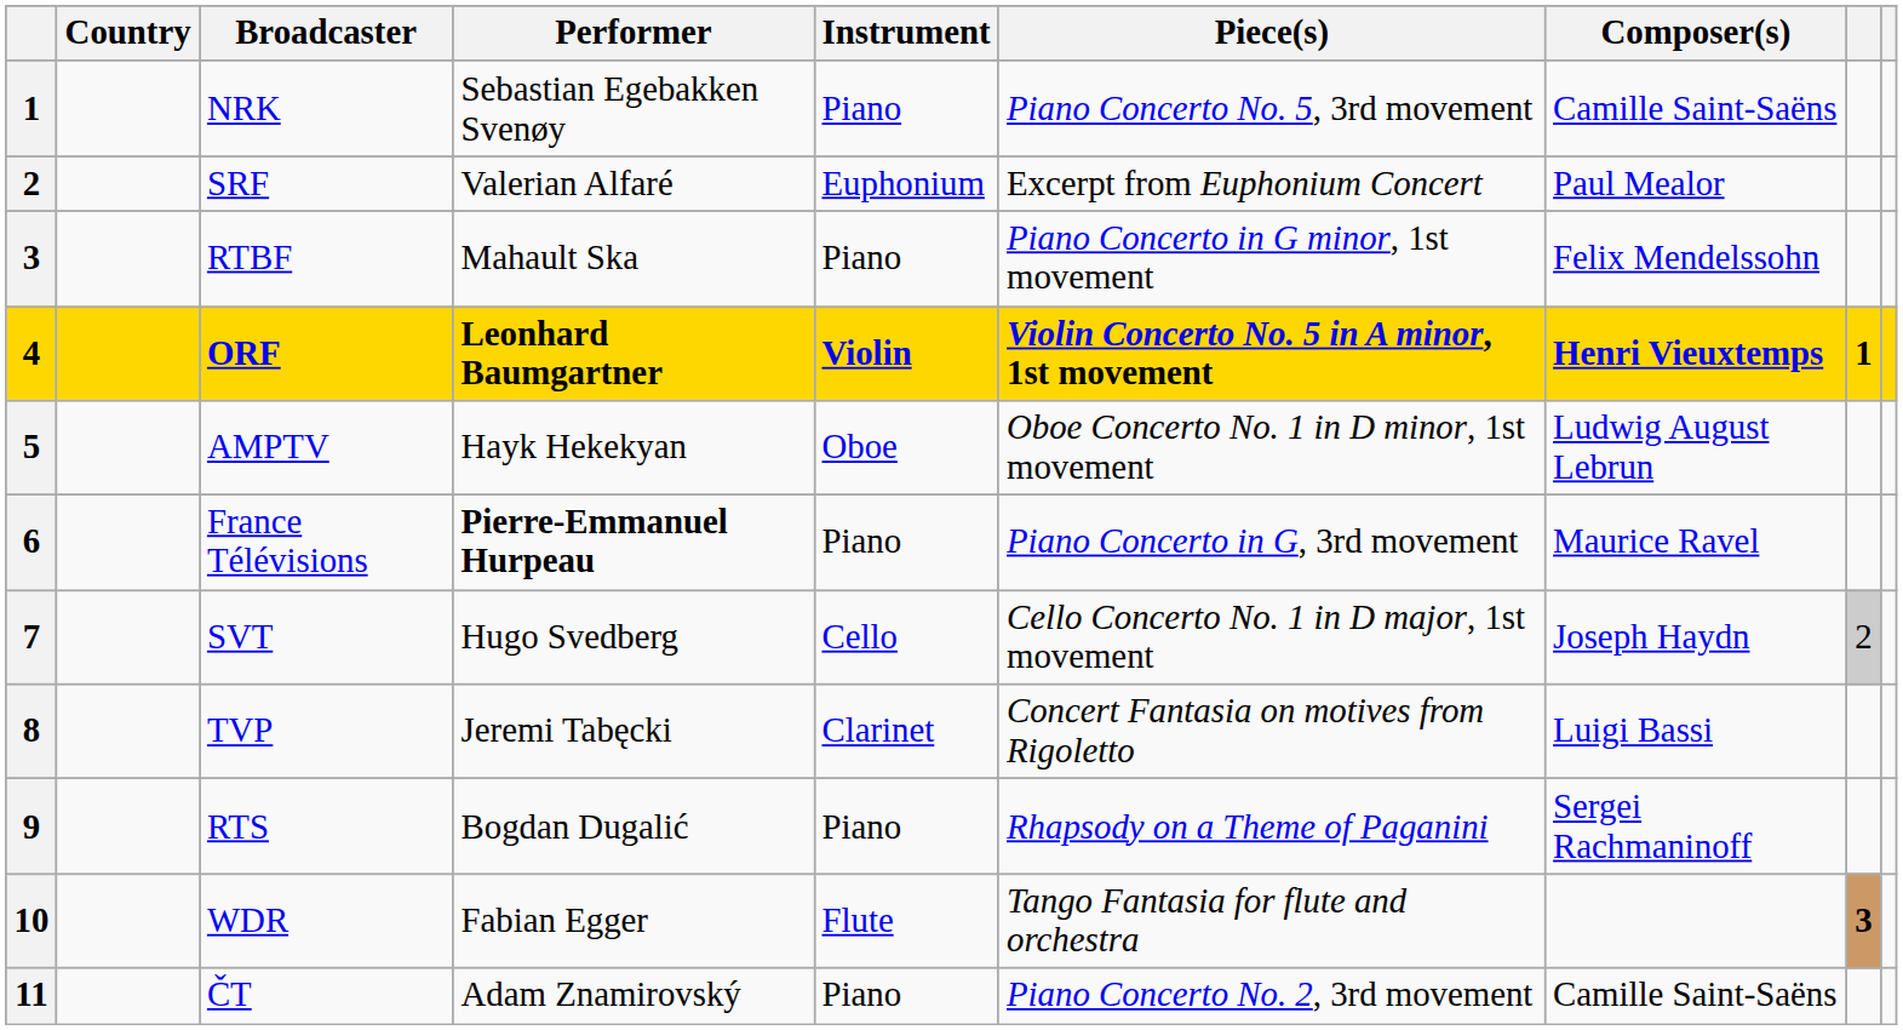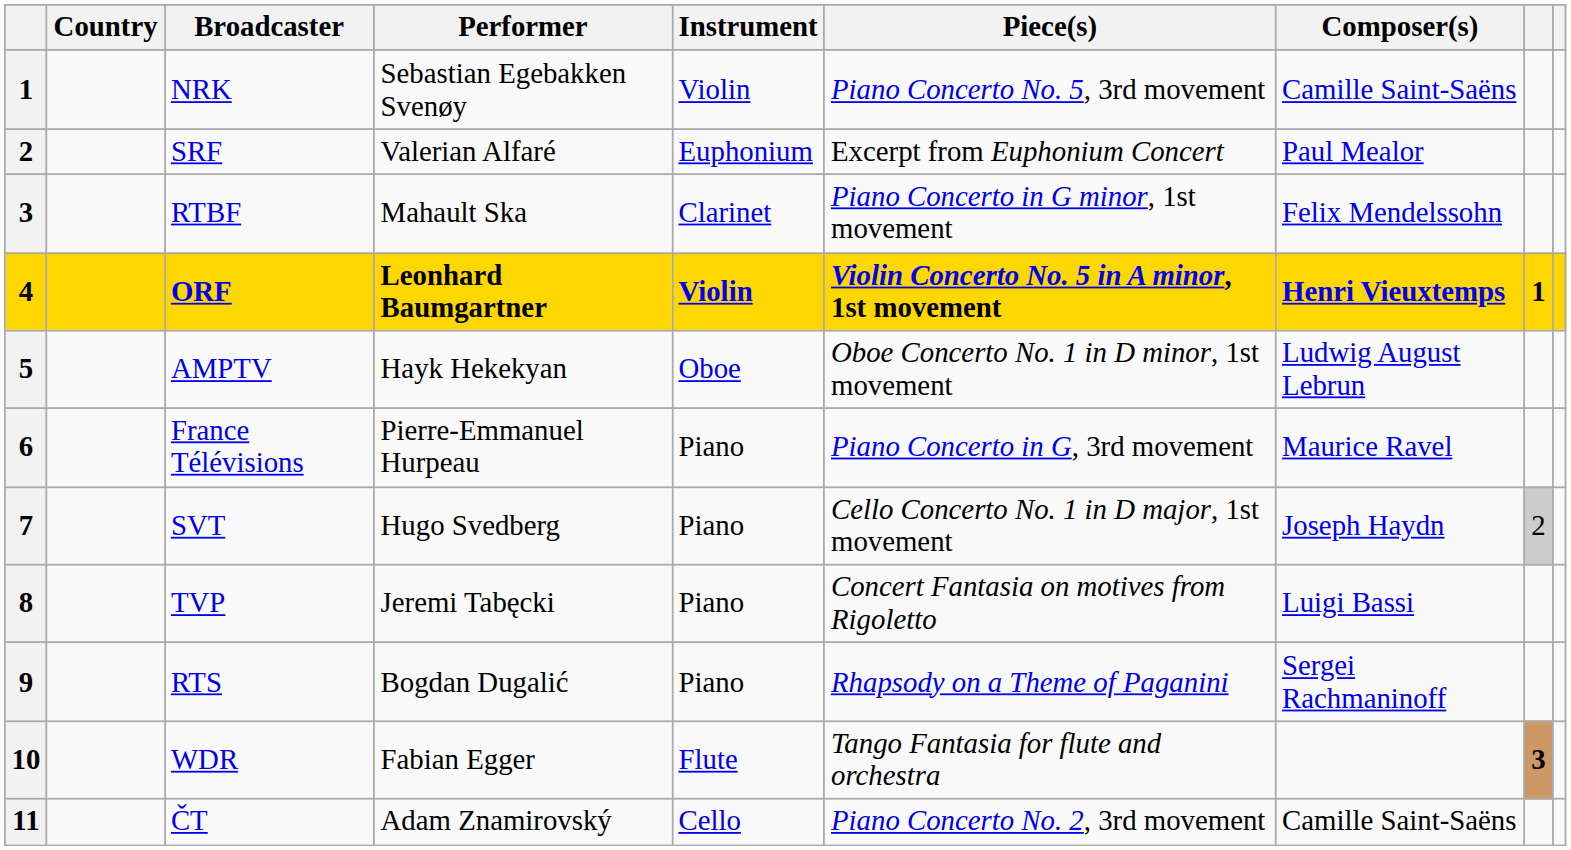NRK | Instrument: Piano -> Violin
RTBF | Instrument: Piano -> Clarinet
France Télévisions | Performer: bold -> normal
SVT | Instrument: Cello -> Piano
TVP | Instrument: Clarinet -> Piano
ČT | Instrument: Piano -> Cello
